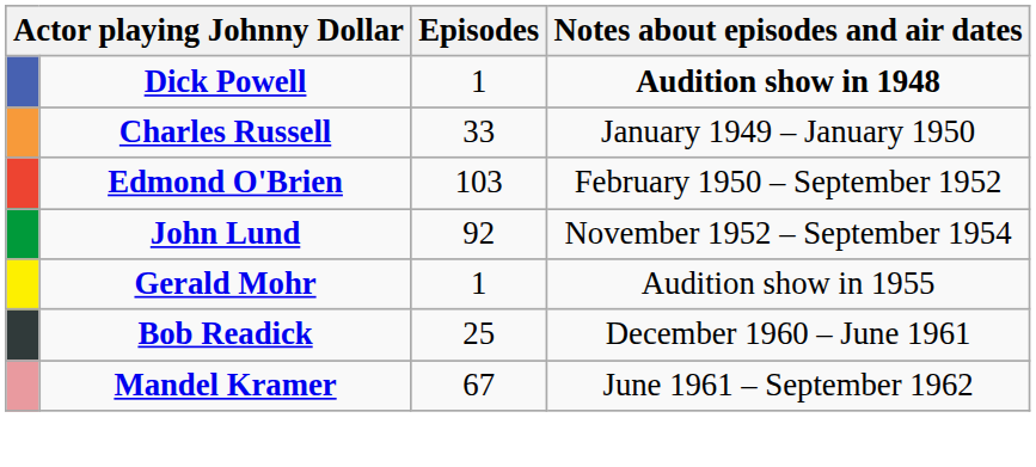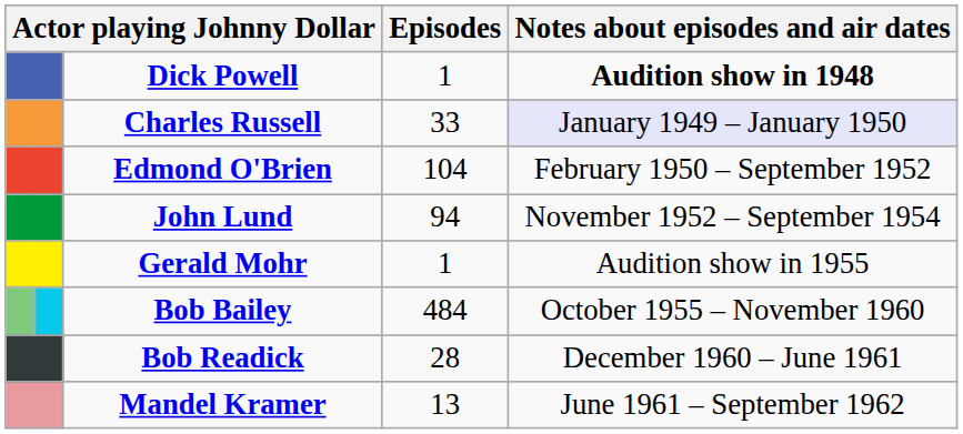Charles Russell | Notes about episodes and air dates: no background -> lavender background
Edmond O'Brien | Episodes: 103 -> 104
John Lund | Episodes: 92 -> 94
+ row: Bob Bailey | 484 | October 1955 – November 1960
Bob Readick | Episodes: 25 -> 28
Mandel Kramer | Episodes: 67 -> 13
